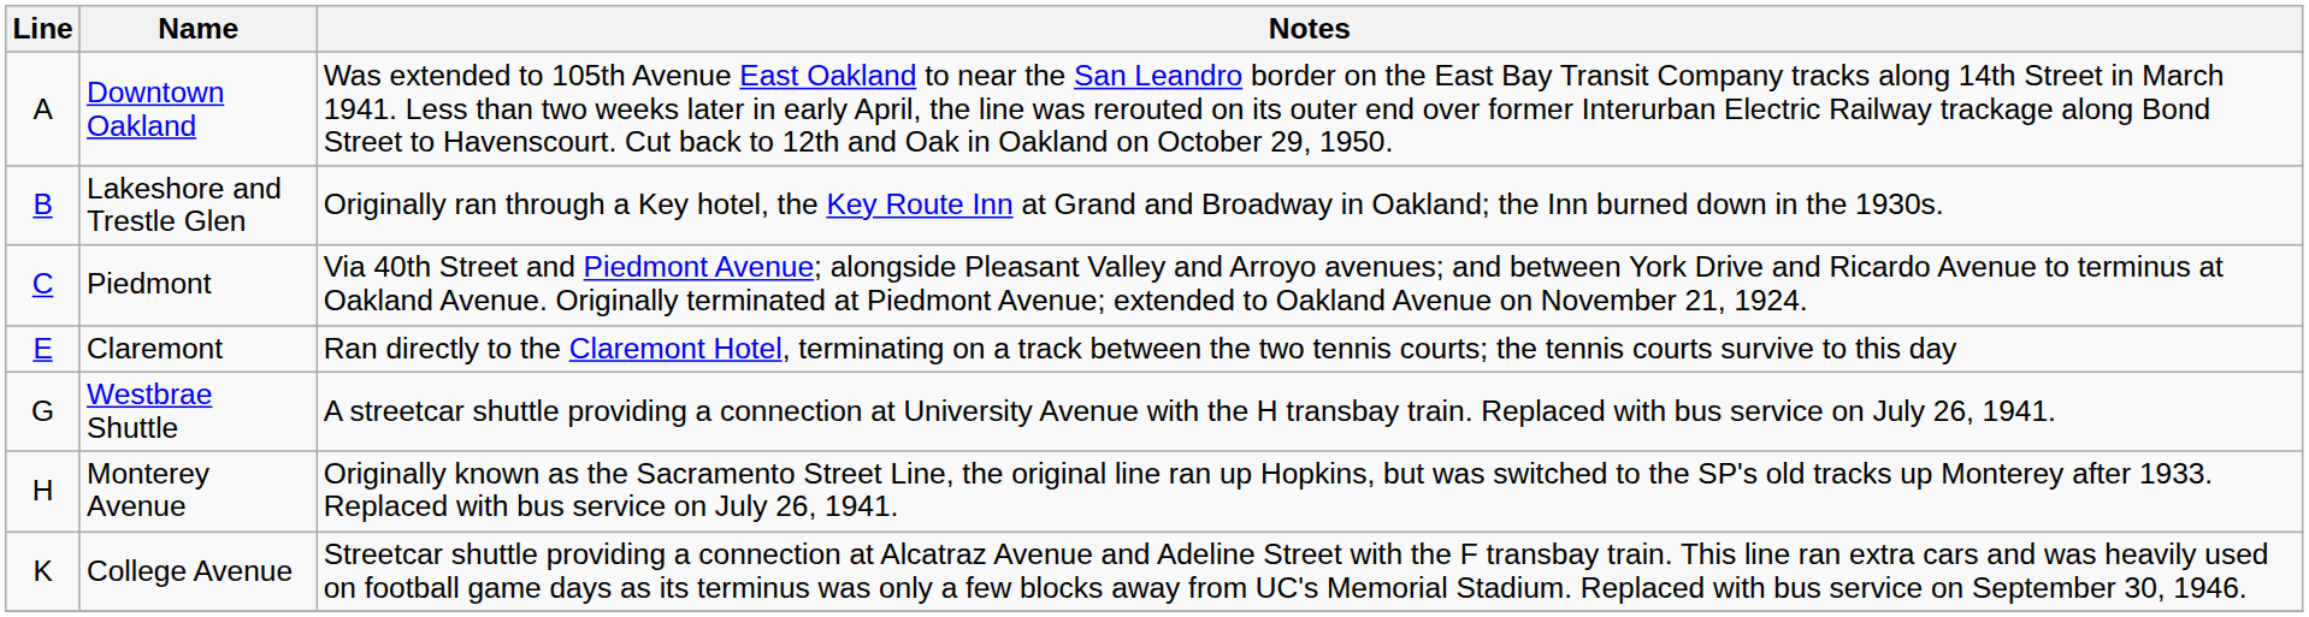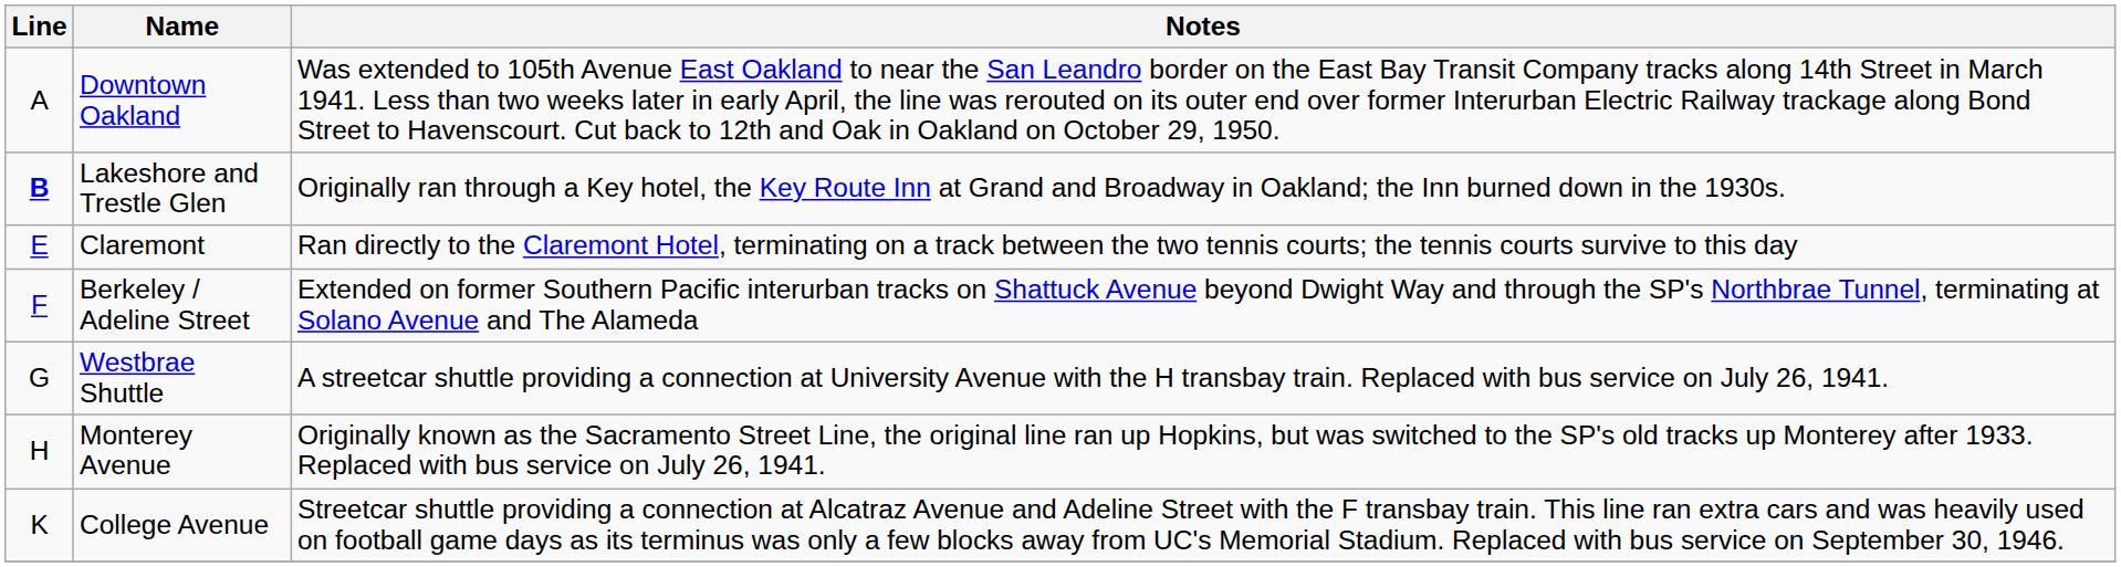Lakeshore and Trestle Glen | Line: normal -> bold
- row: C | Piedmont | Via 40th Street and Piedmont Avenue; alongside Pleasant Valley and Arroyo avenues; and between York Drive and Ricardo Avenue to terminus at Oakland Avenue. Originally terminated at Piedmont Avenue; extended to Oakland Avenue on November 21, 1924.
+ row: F | Berkeley / Adeline Street | Extended on former Southern Pacific interurban tracks on Shattuck Avenue beyond Dwight Way and through the SP's Northbrae Tunnel, terminating at Solano Avenue and The Alameda
